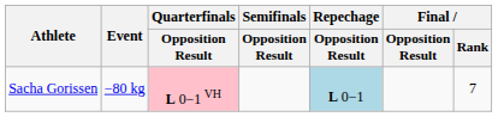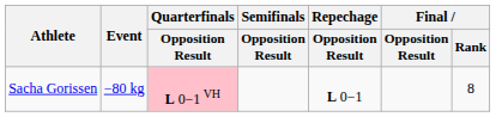Sacha Gorissen | Repechage / Opposition Result: lightblue background -> no background
Sacha Gorissen | Final / Rank: 7 -> 8
